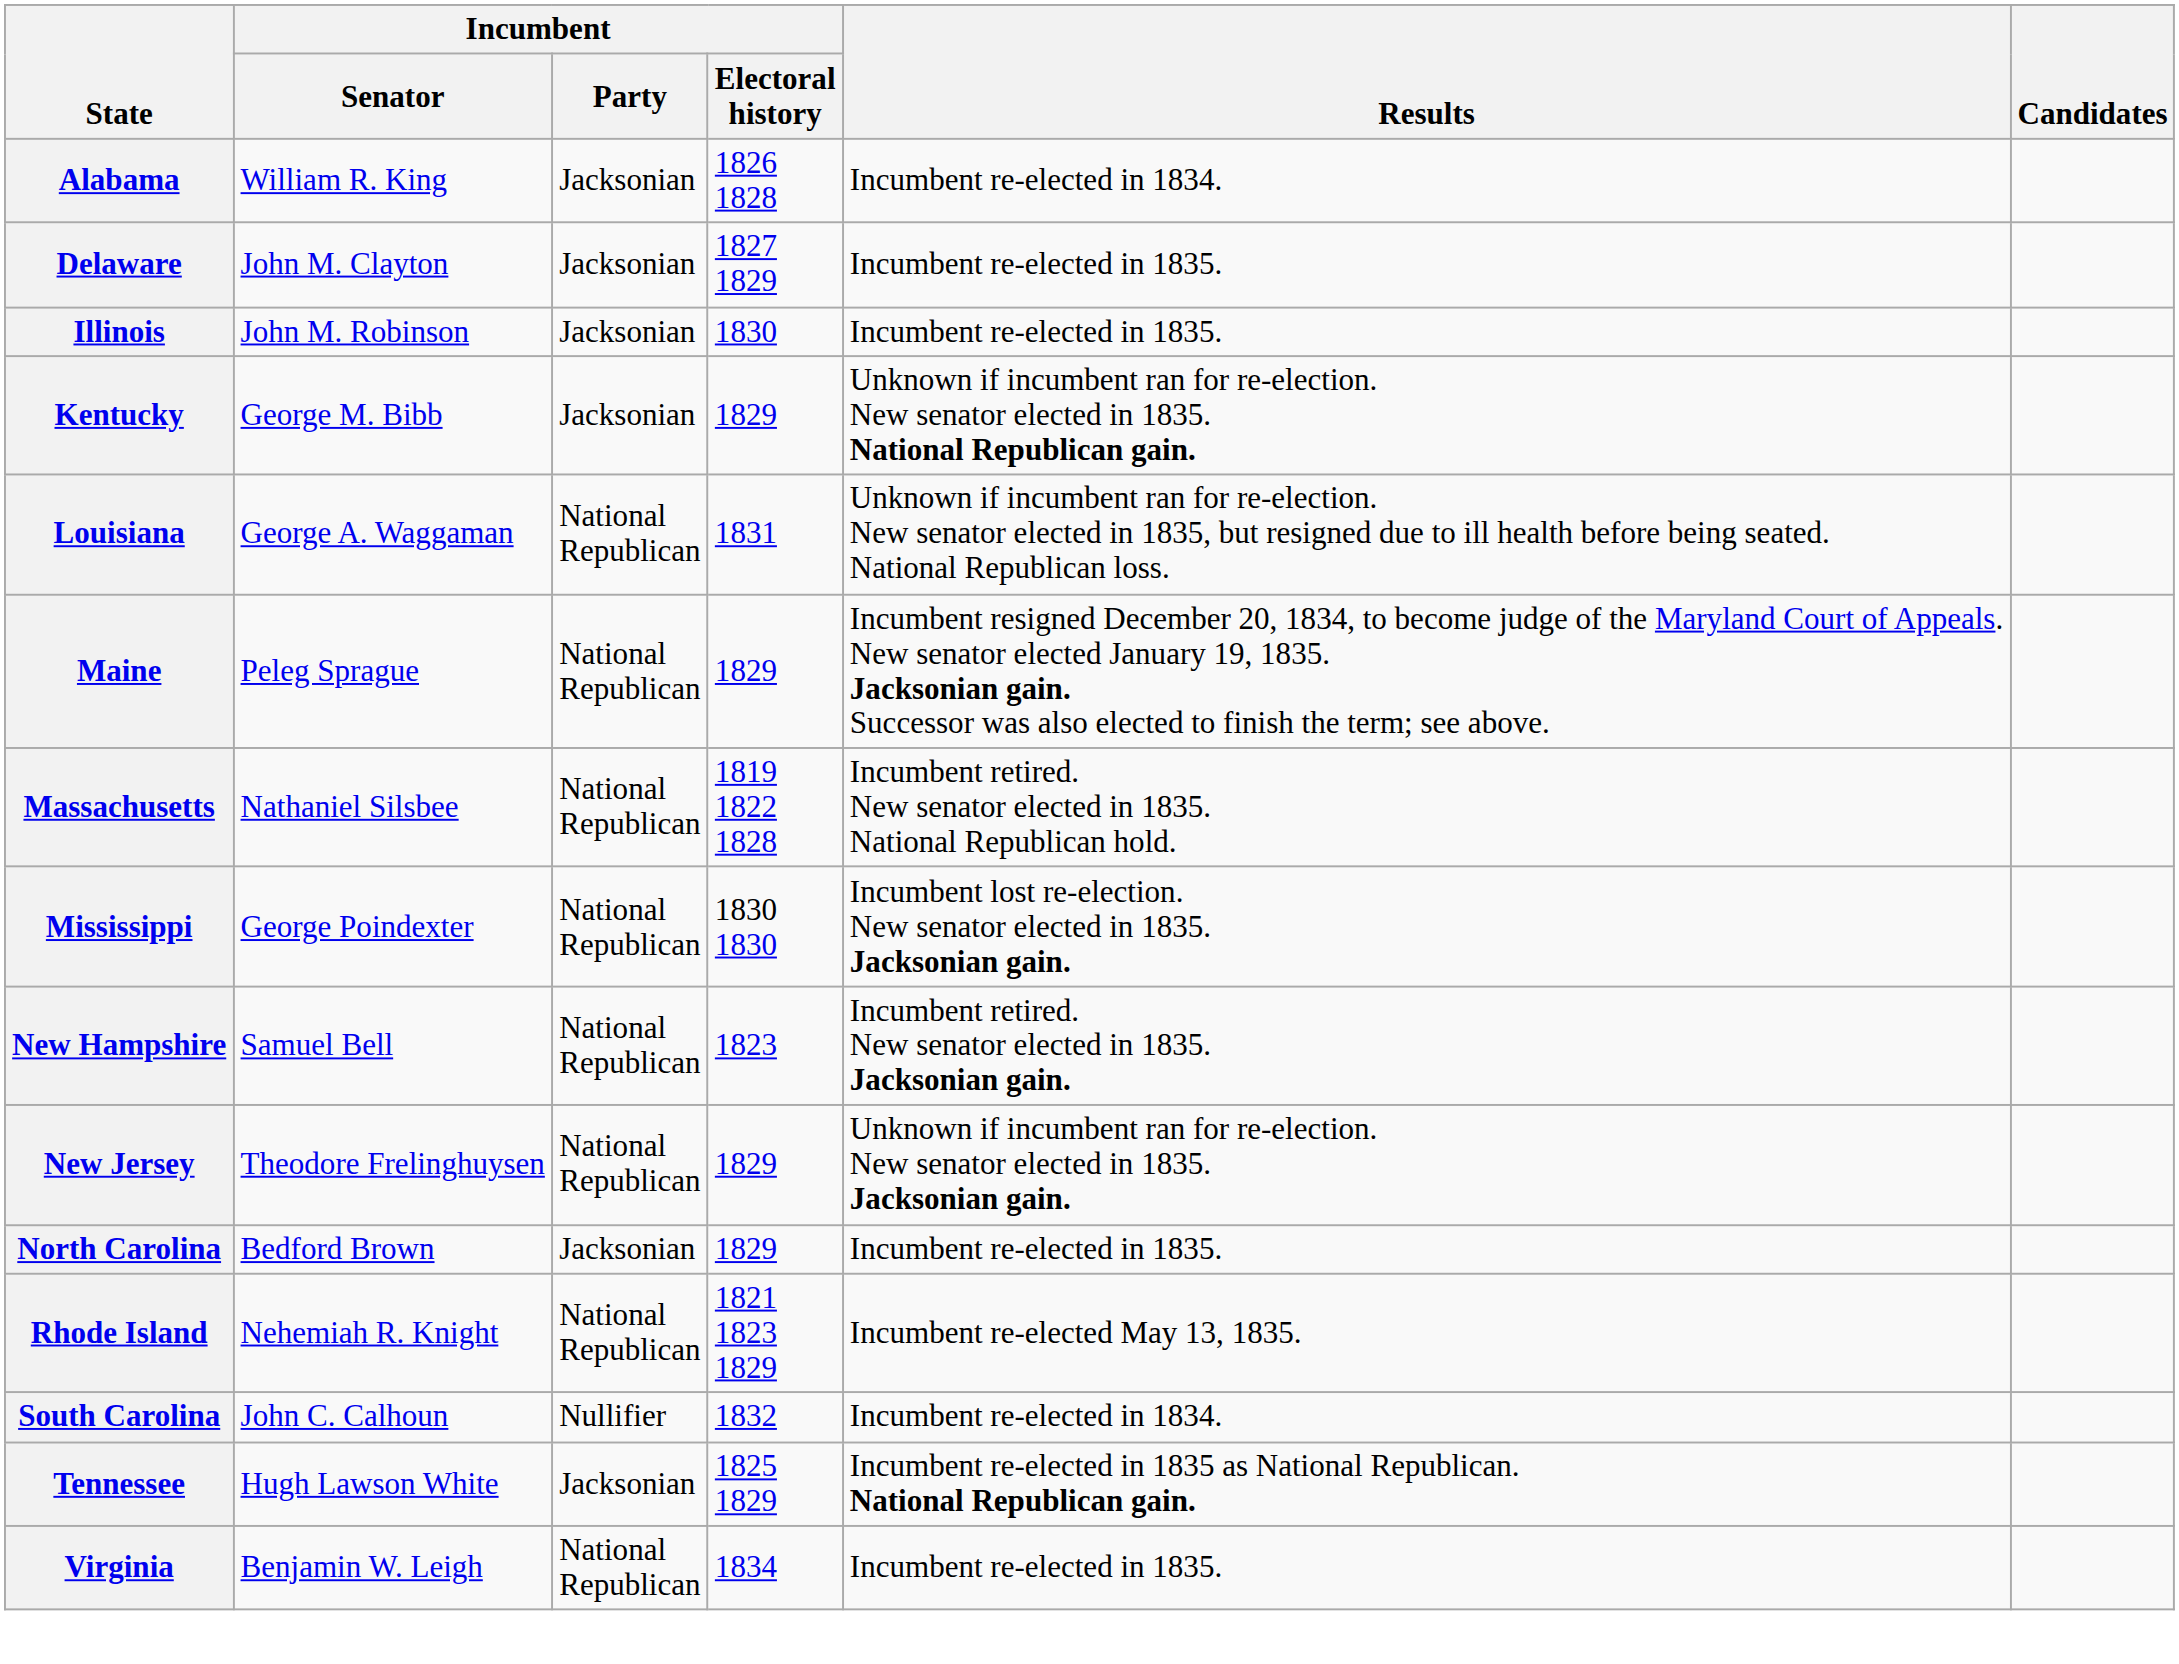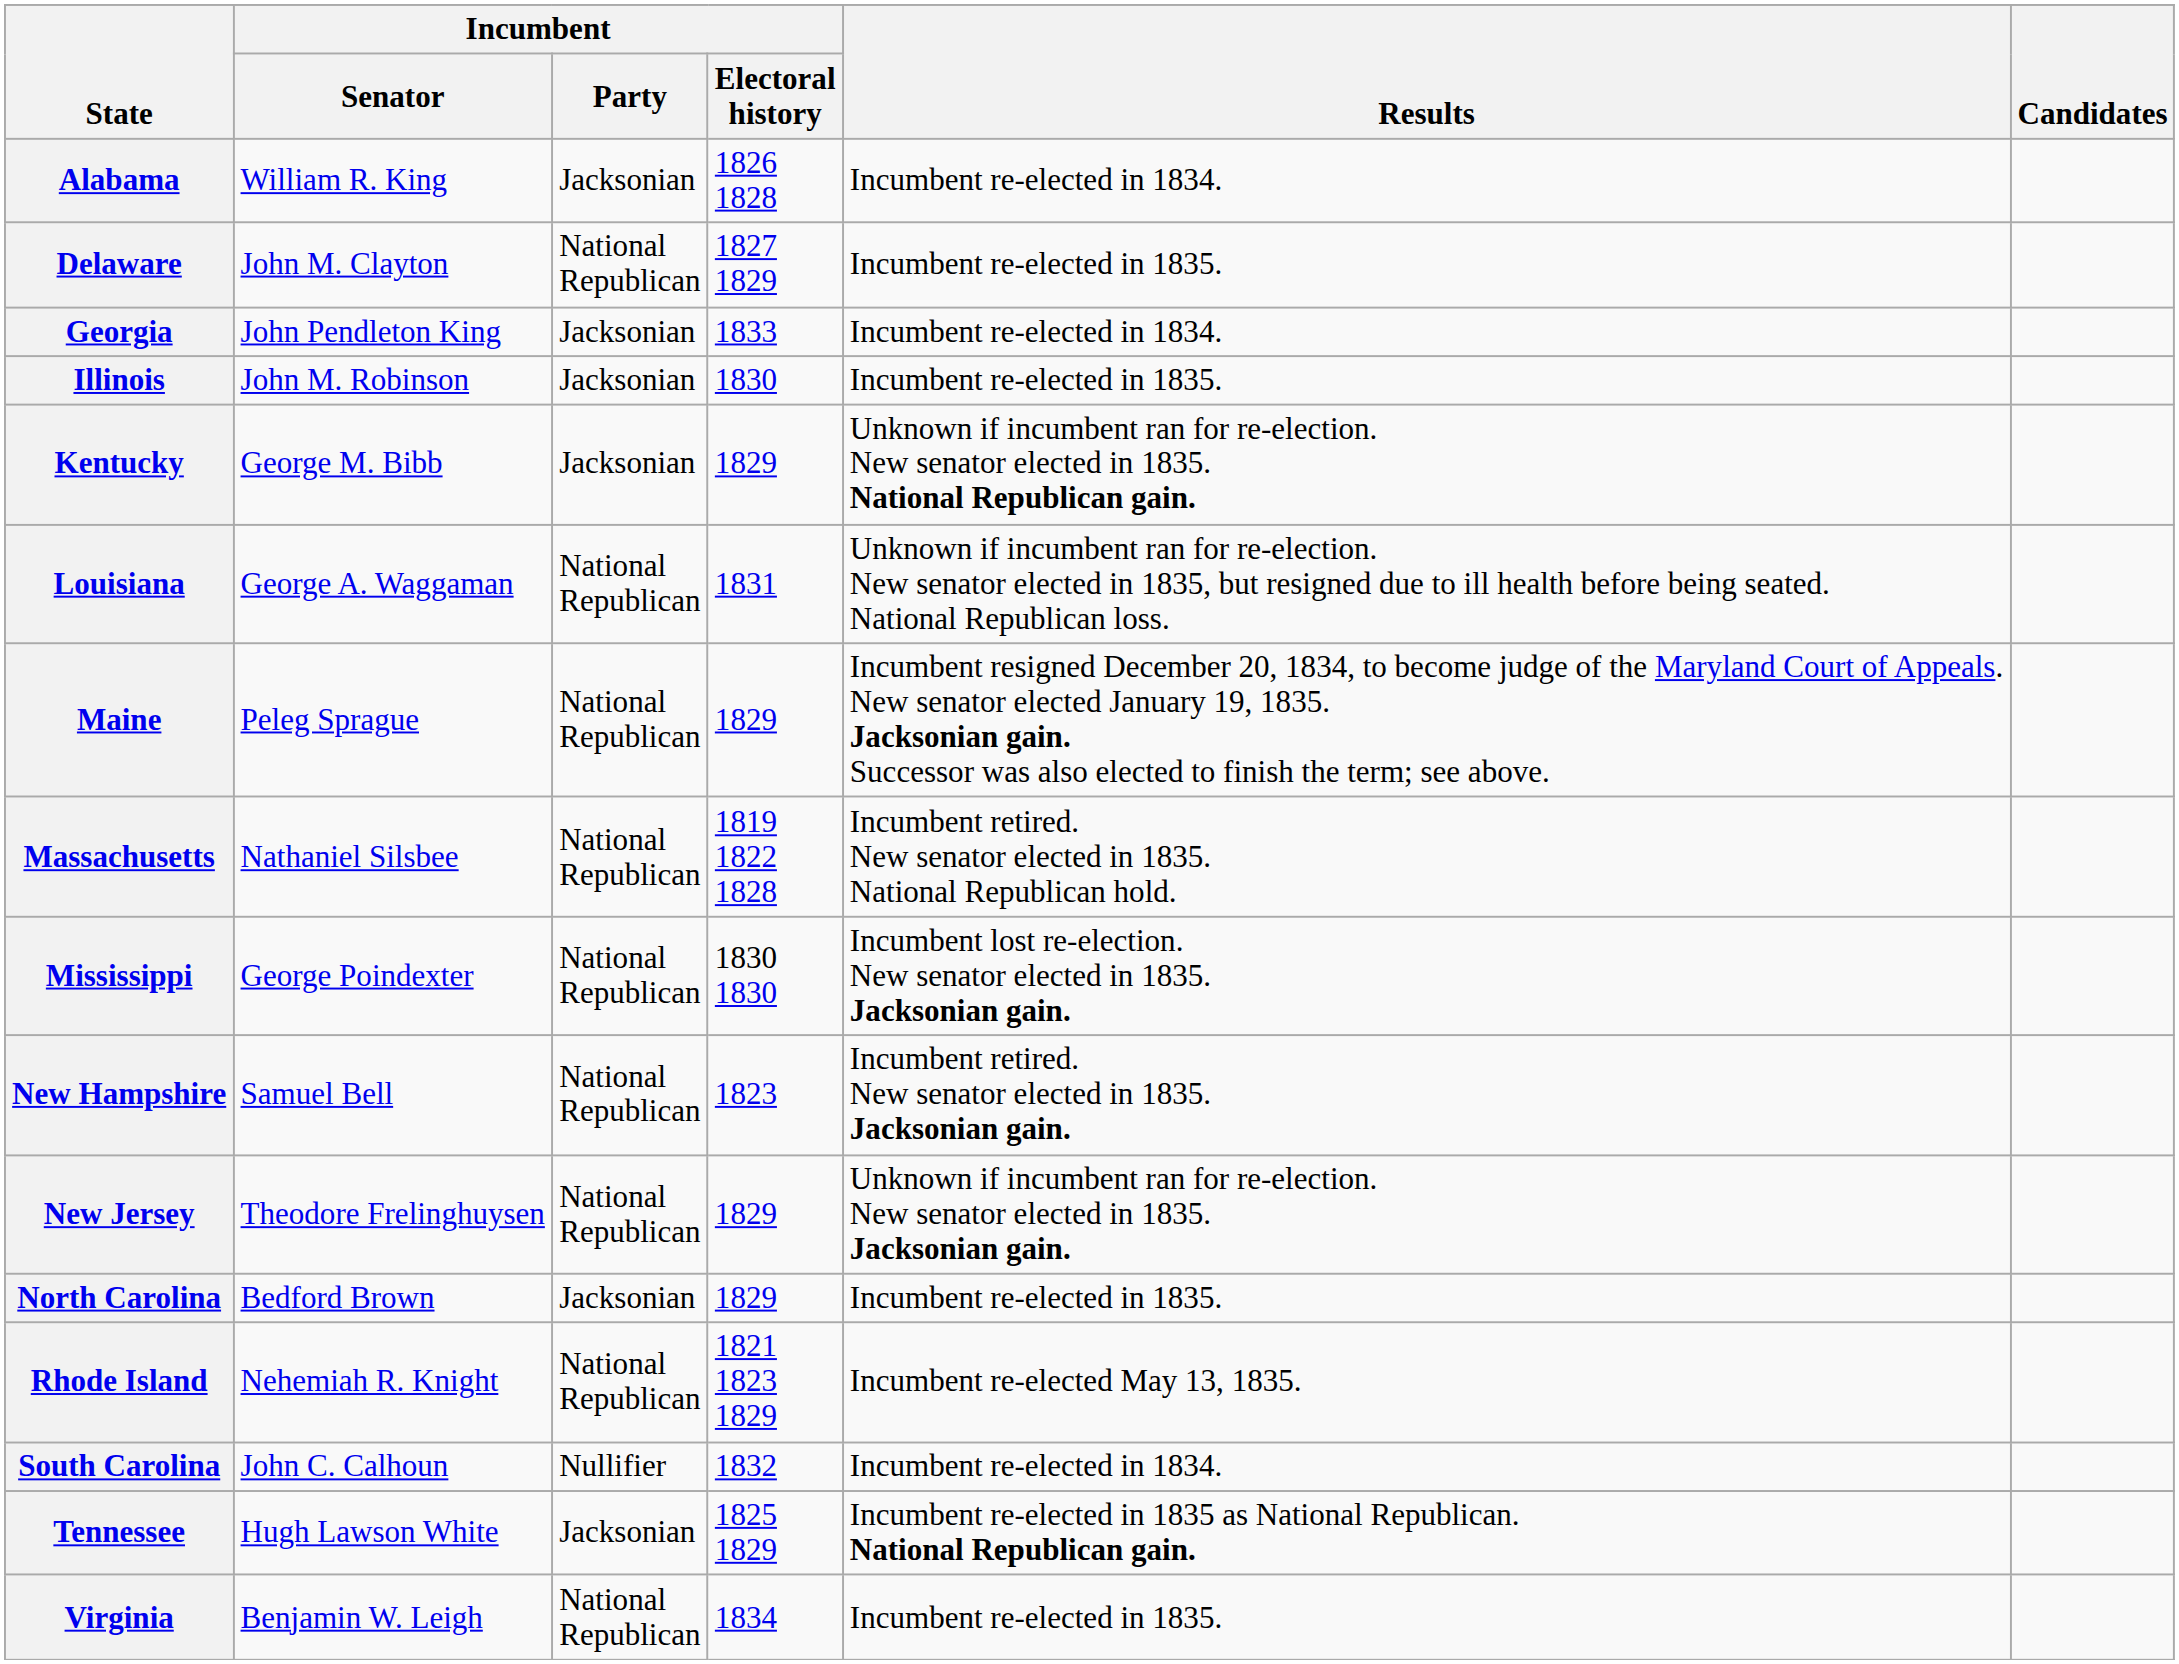Delaware | Incumbent / Party: Jacksonian -> National Republican
+ row: Georgia | John Pendleton King | Jacksonian | 1833 | Incumbent re-elected in 1834.
